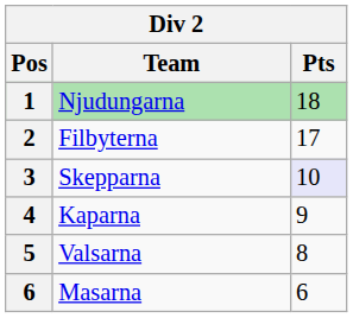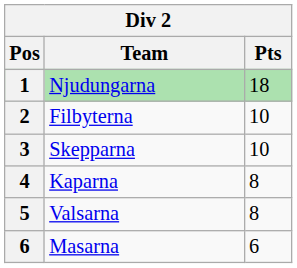Filbyterna | Pts: 17 -> 10
Skepparna | Pts: lavender background -> no background
Kaparna | Pts: 9 -> 8
